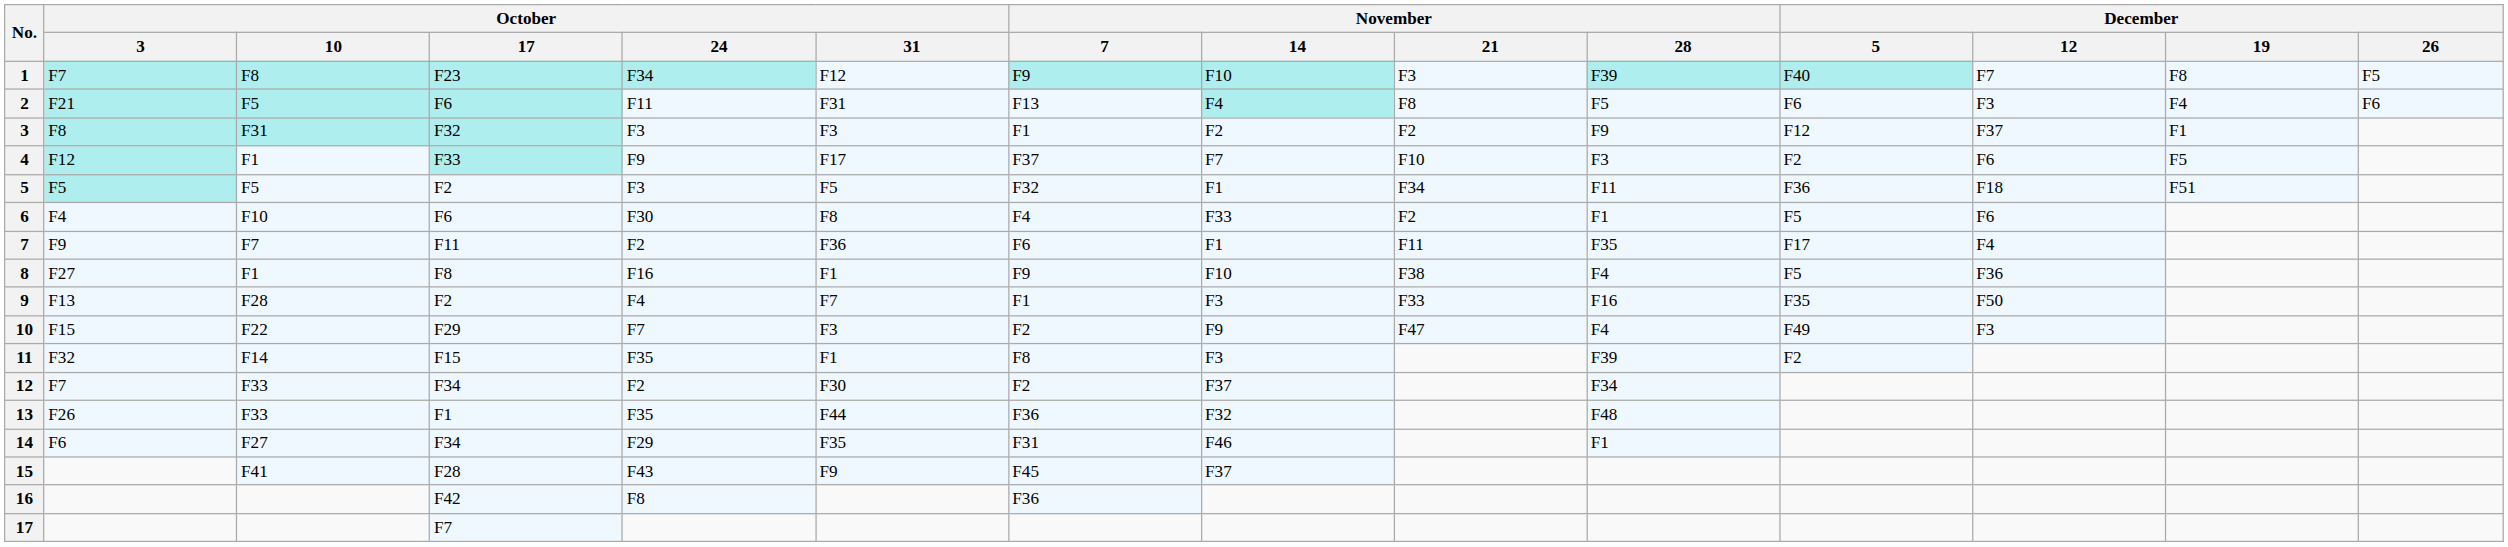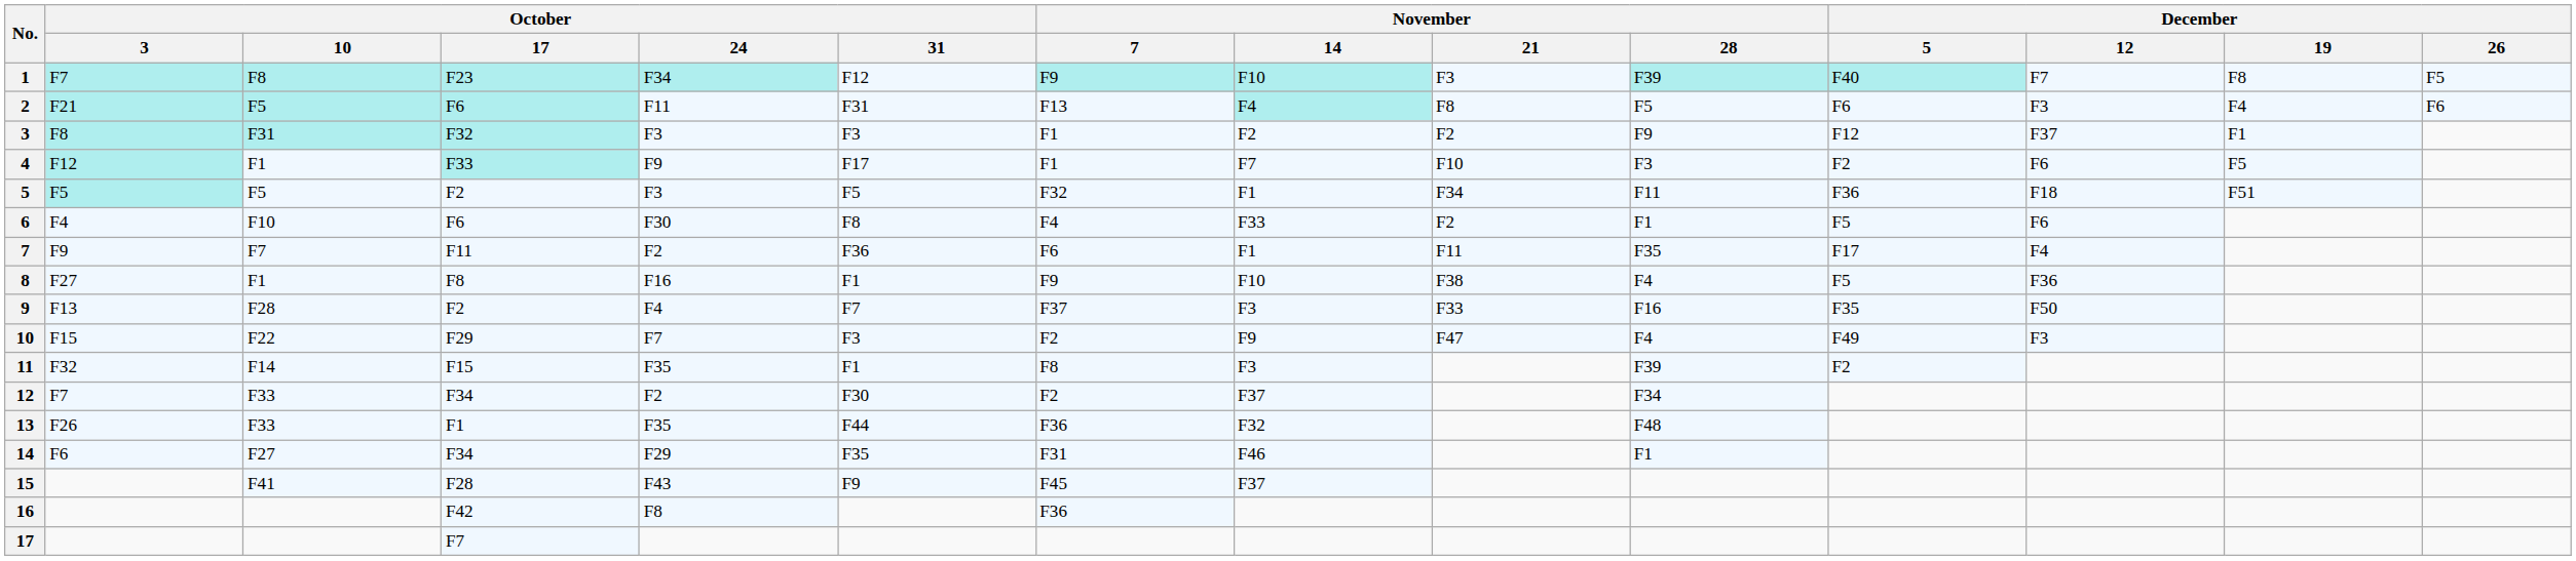4 | November / 7: F37 -> F1
9 | November / 7: F1 -> F37
